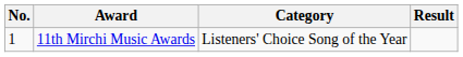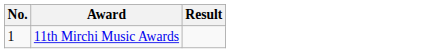- column: Category | Listeners' Choice Song of the Year
